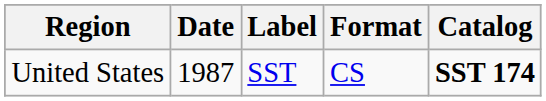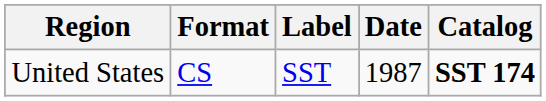columns swapped: Date <-> Format
